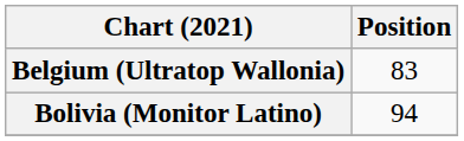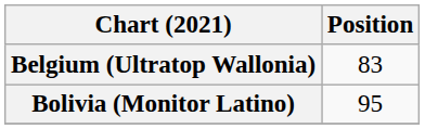Bolivia (Monitor Latino) | Position: 94 -> 95
